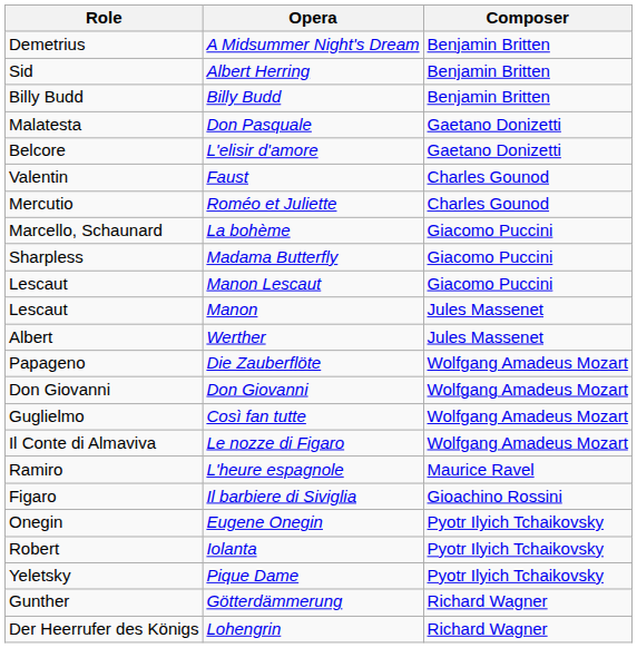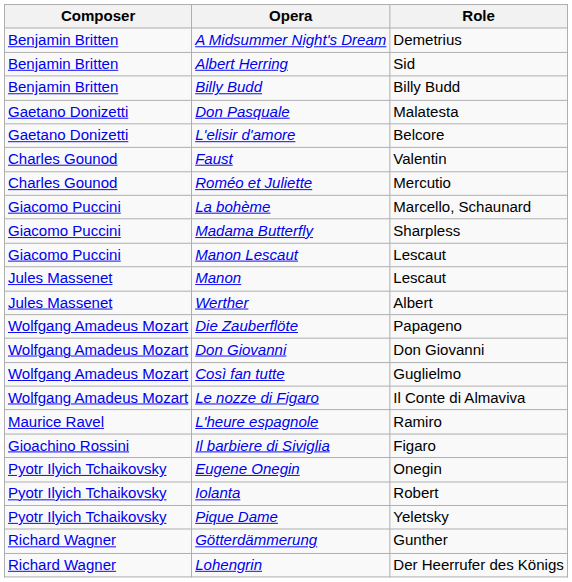columns swapped: Role <-> Composer
